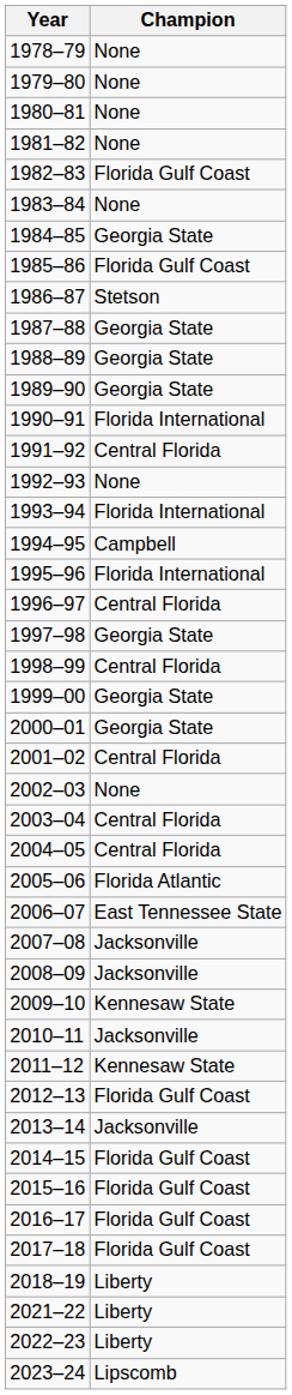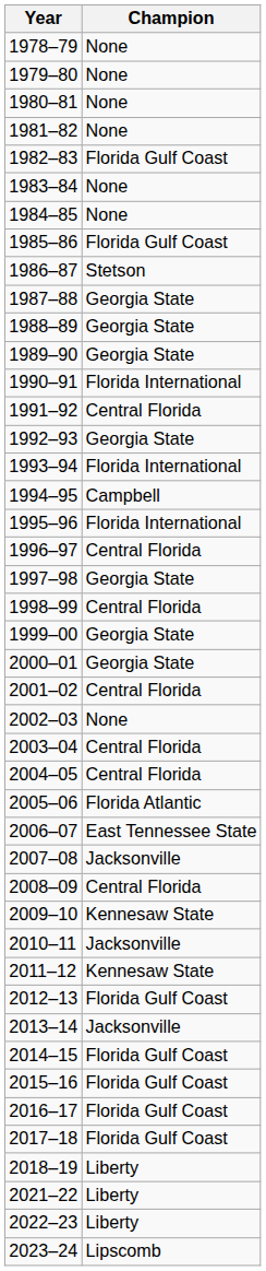1984–85 | Champion: Georgia State -> None
1992–93 | Champion: None -> Georgia State
2008–09 | Champion: Jacksonville -> Central Florida
